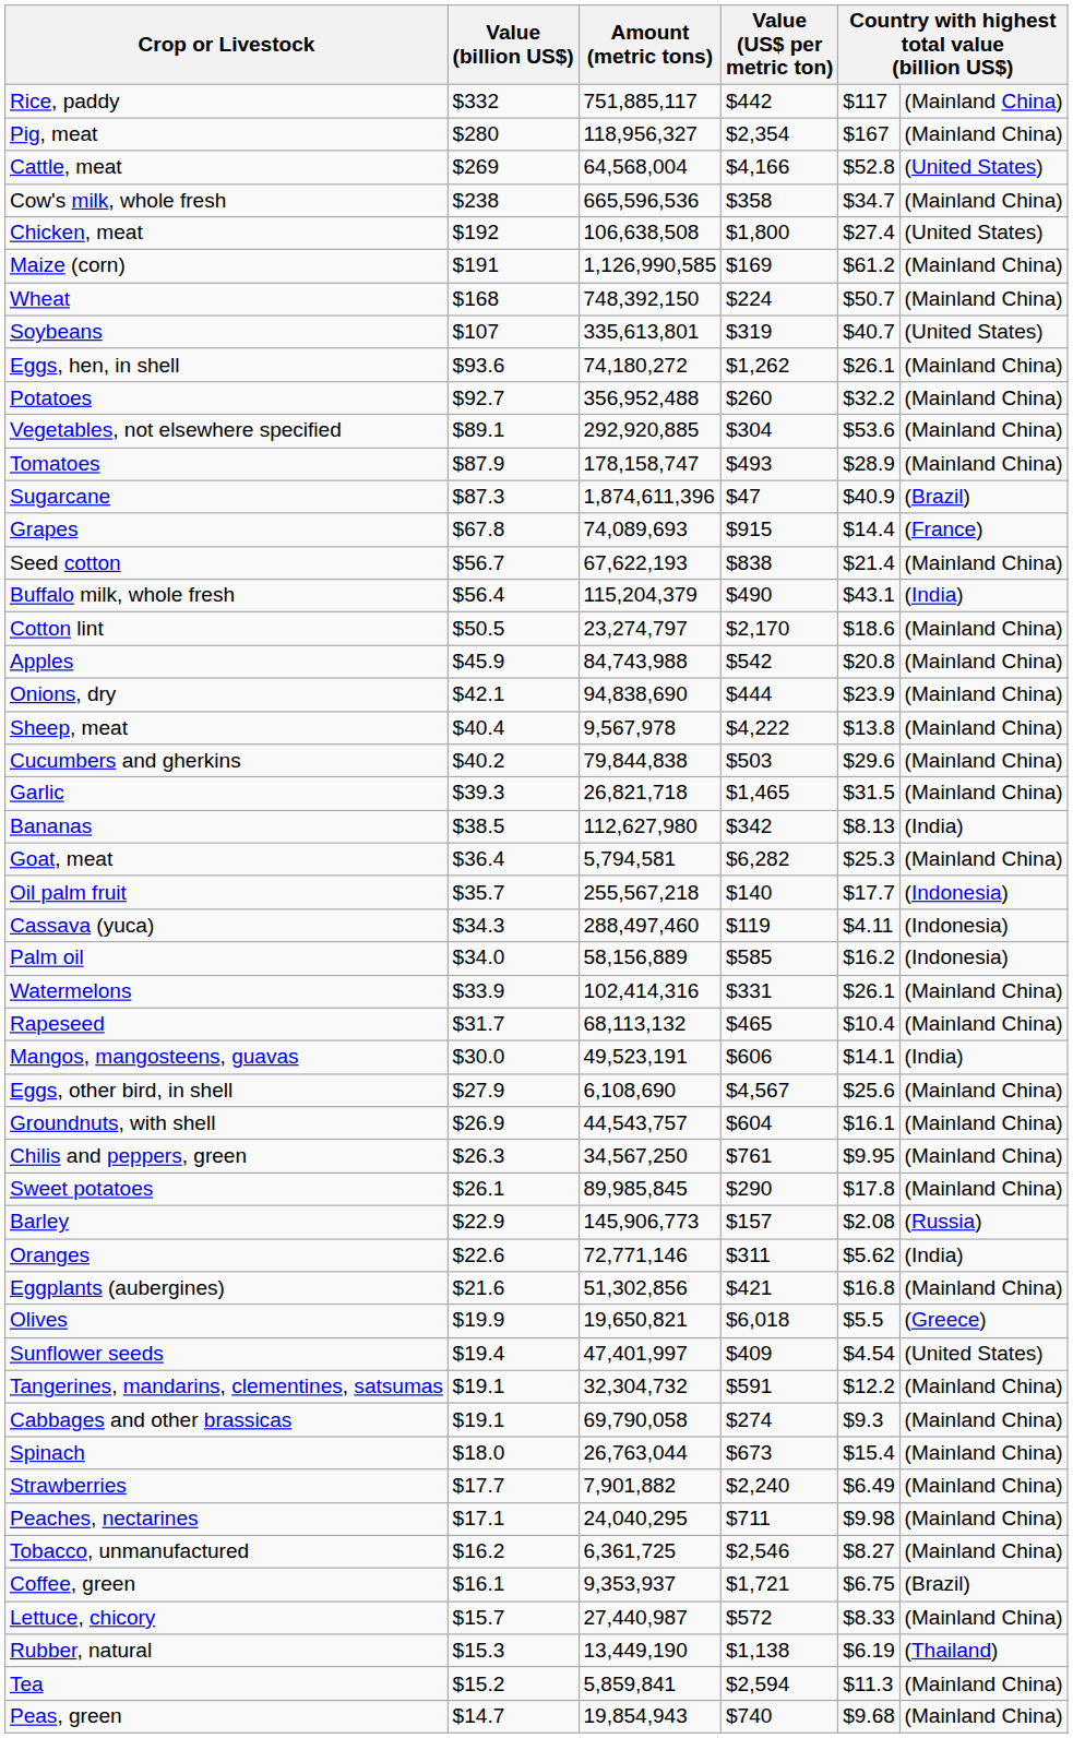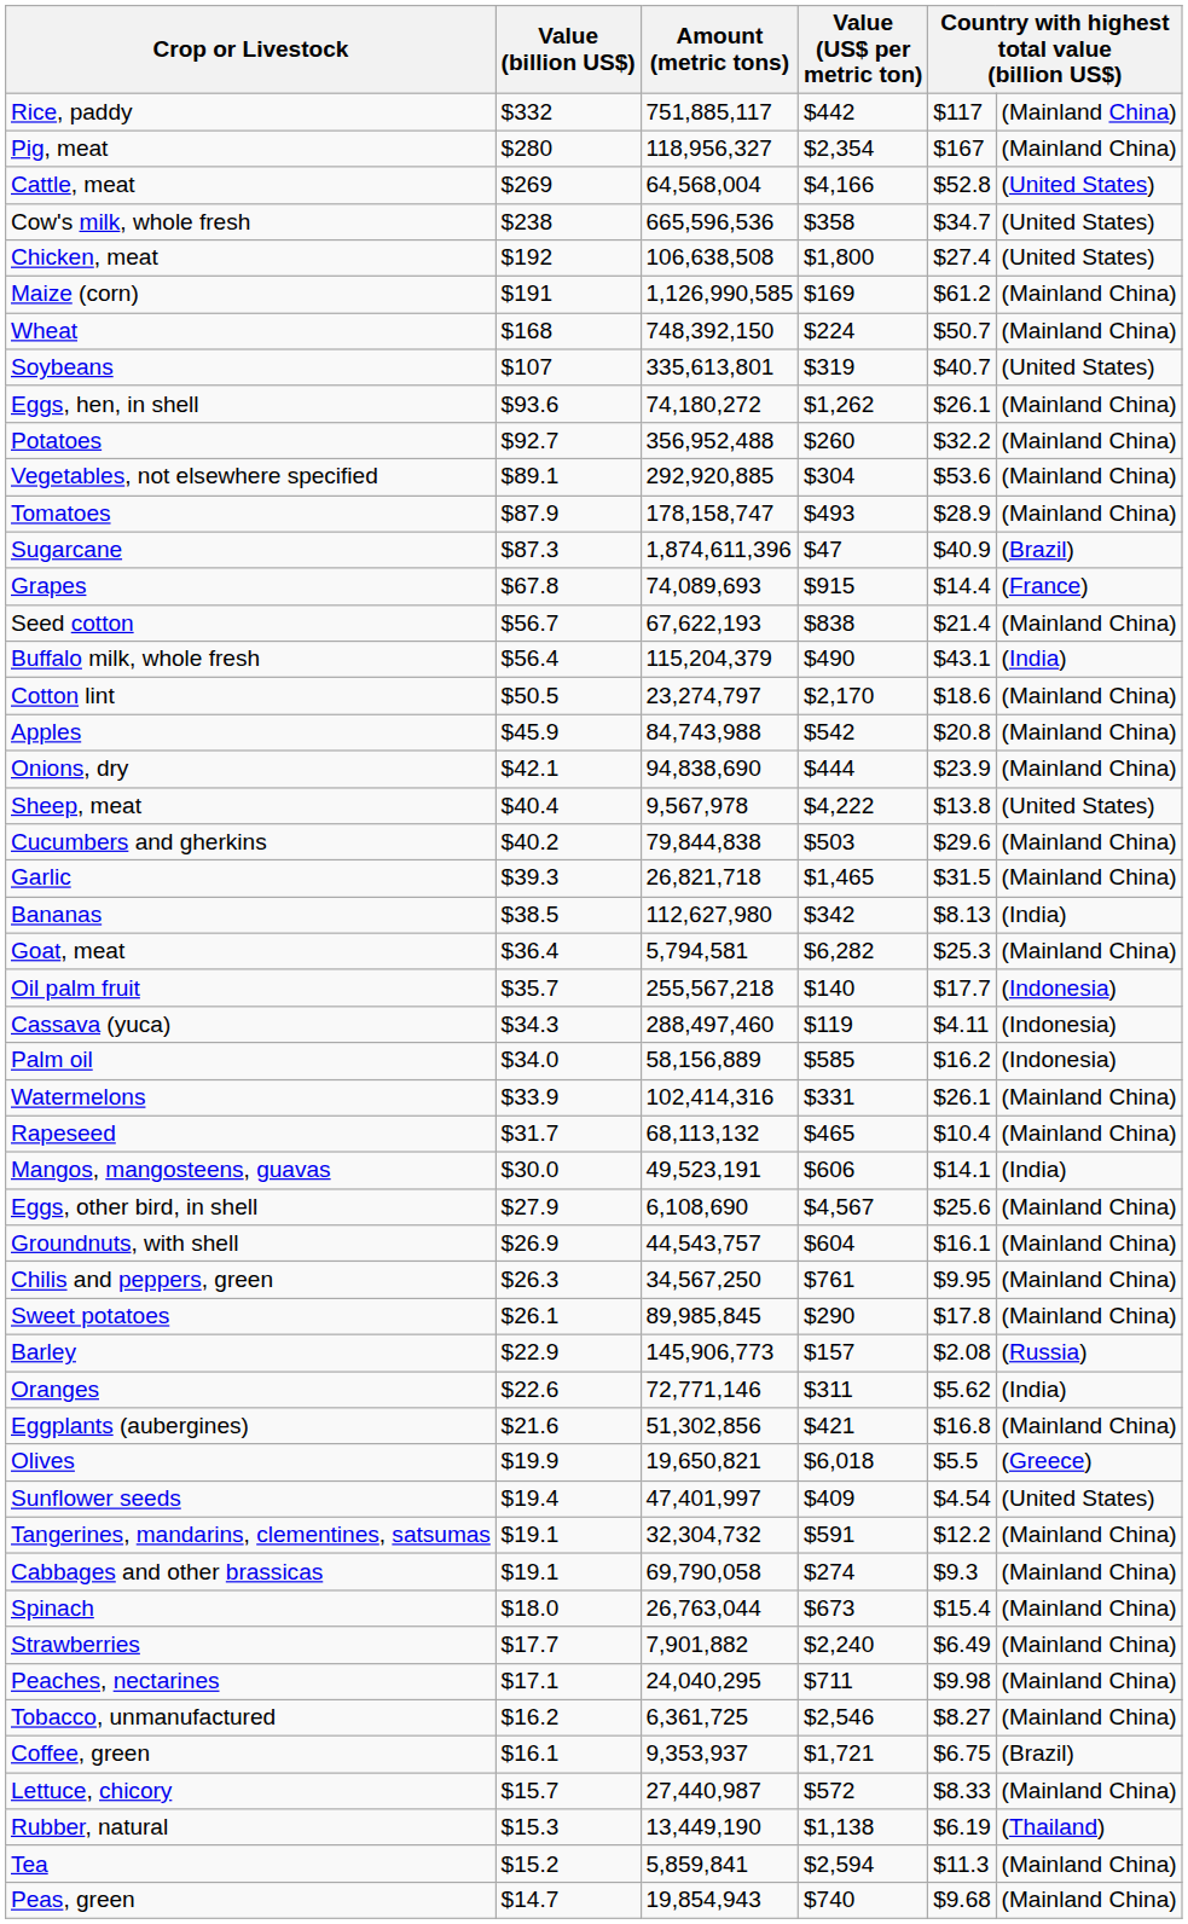Cow's milk, whole fresh | column 6: (Mainland China) -> (United States)
Sheep, meat | column 6: (Mainland China) -> (United States)
